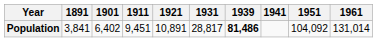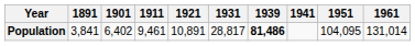Population | 1911: 9,451 -> 9,461
Population | 1951: 104,092 -> 104,095
